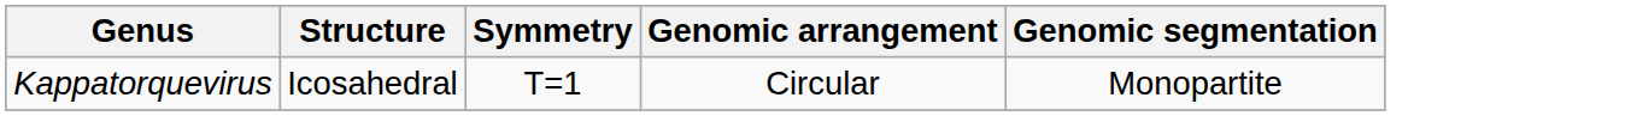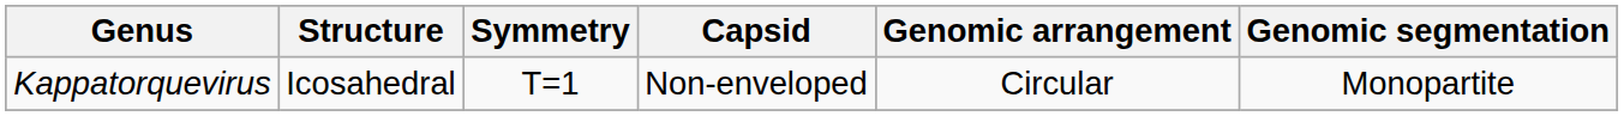+ column: Capsid | Non-enveloped
